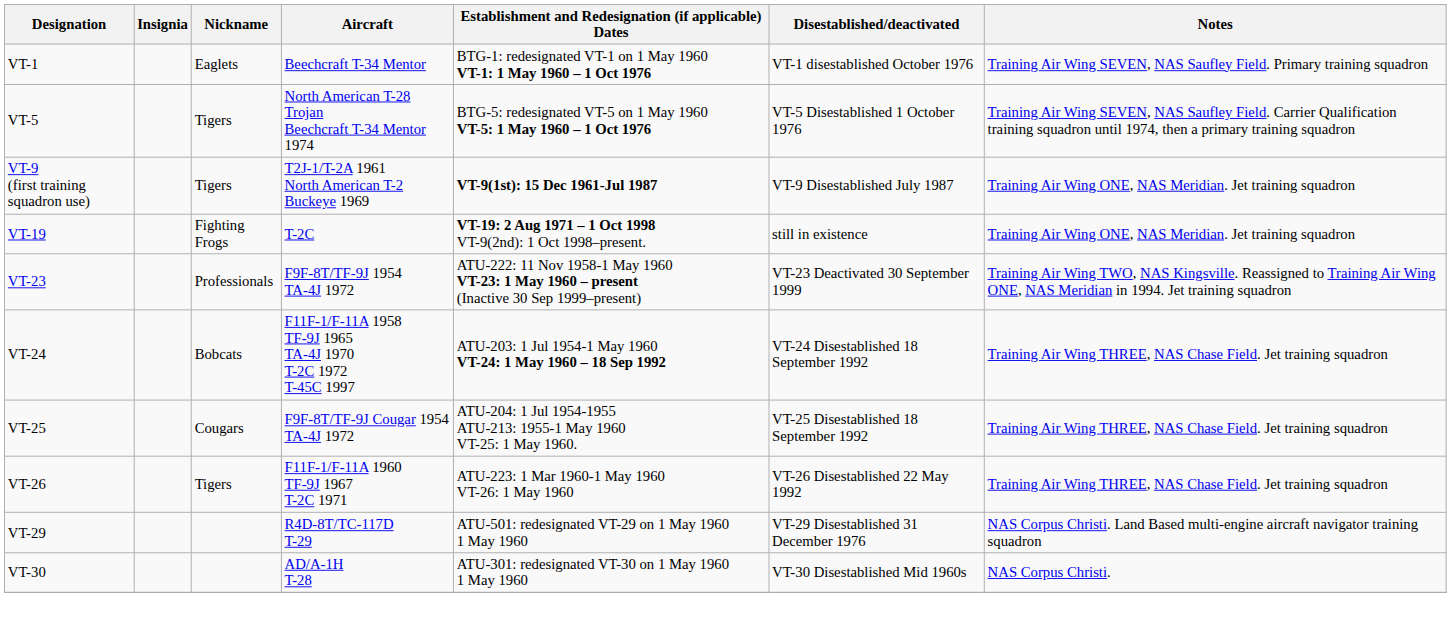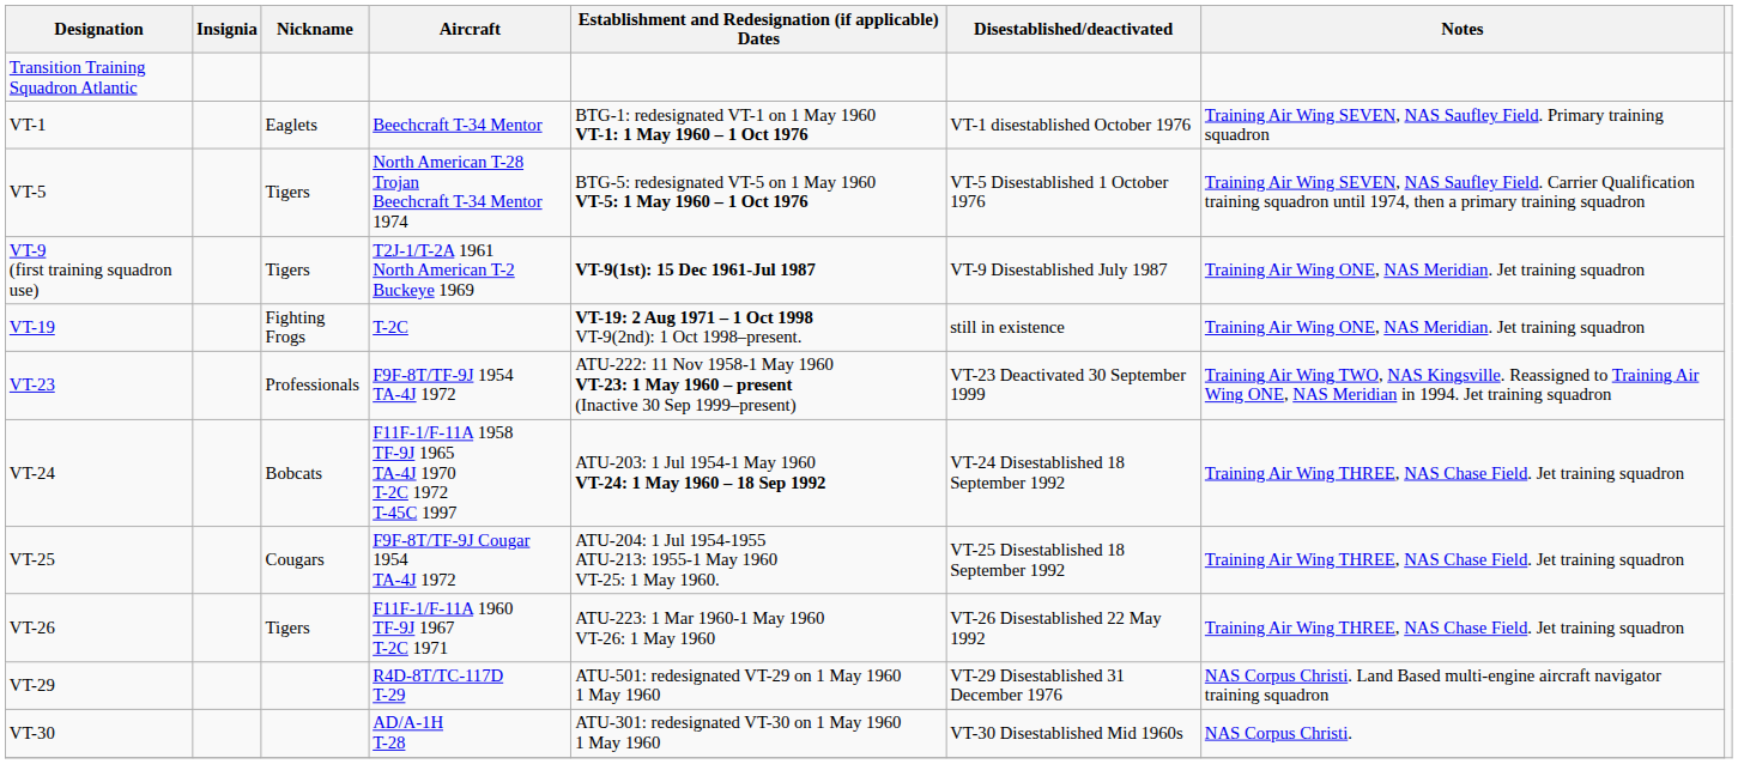+ row: Transition Training Squadron Atlantic
